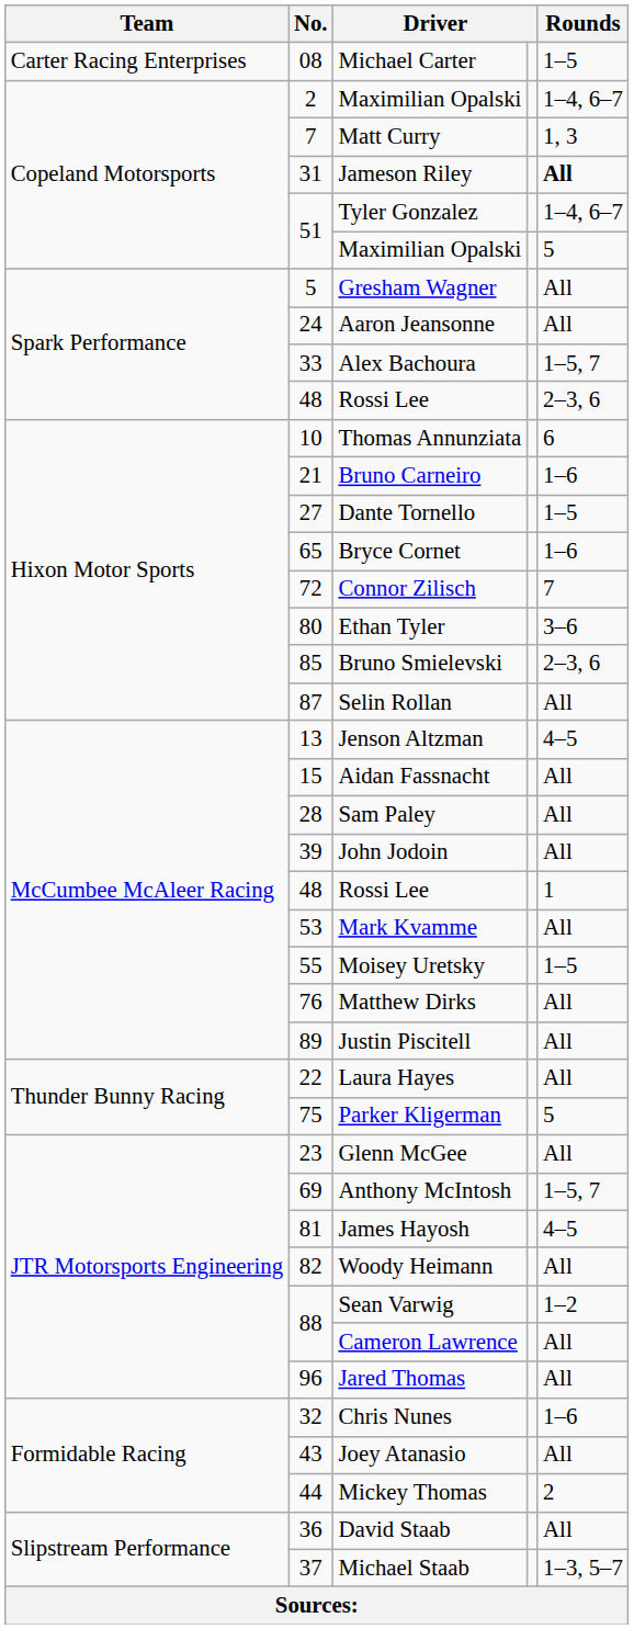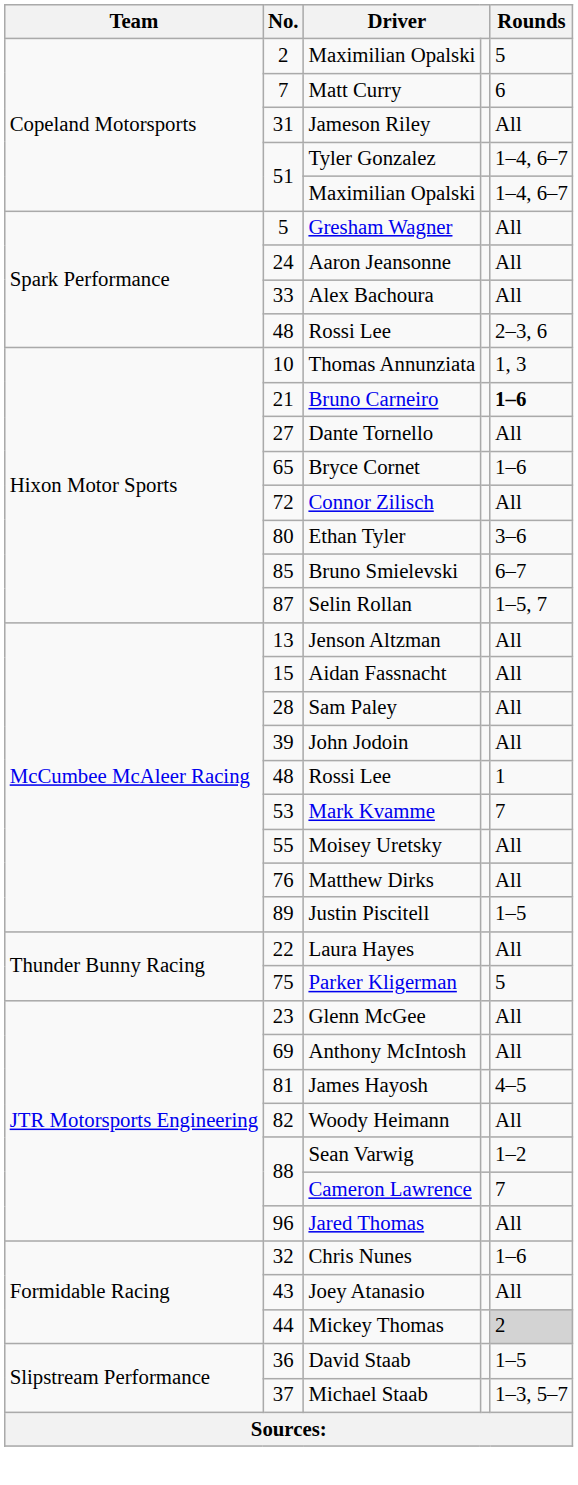- row: Carter Racing Enterprises | 08 | Michael Carter | 1–5
2 / Maximilian Opalski | Rounds: 1–4, 6–7 -> 5
Matt Curry | Rounds: 1, 3 -> 6
Jameson Riley | Rounds: bold -> normal
51 / Maximilian Opalski | Rounds: 5 -> 1–4, 6–7
Alex Bachoura | Rounds: 1–5, 7 -> All
Thomas Annunziata | Rounds: 6 -> 1, 3
Bruno Carneiro | Rounds: normal -> bold
Dante Tornello | Rounds: 1–5 -> All
Connor Zilisch | Rounds: 7 -> All
Bruno Smielevski | Rounds: 2–3, 6 -> 6–7
Selin Rollan | Rounds: All -> 1–5, 7
Jenson Altzman | Rounds: 4–5 -> All
Mark Kvamme | Rounds: All -> 7
Moisey Uretsky | Rounds: 1–5 -> All
Justin Piscitell | Rounds: All -> 1–5
Anthony McIntosh | Rounds: 1–5, 7 -> All
Cameron Lawrence | Rounds: All -> 7
Mickey Thomas | Rounds: no background -> lightgrey background
David Staab | Rounds: All -> 1–5
